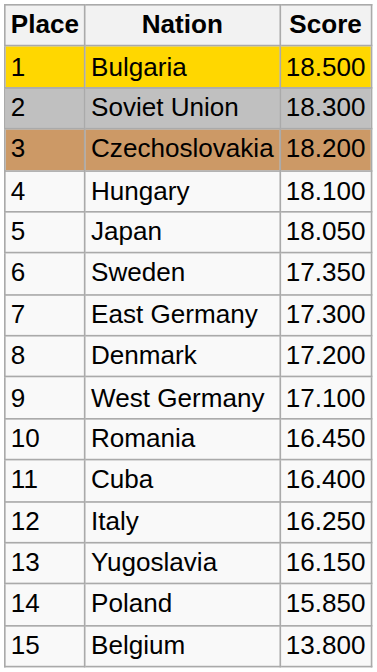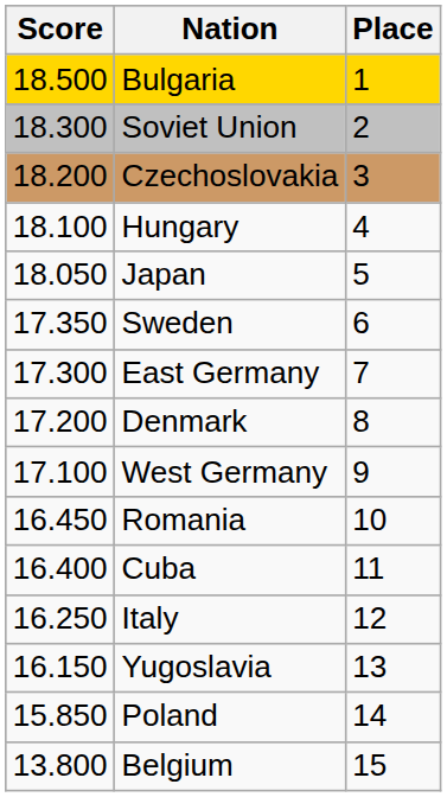columns swapped: Place <-> Score
